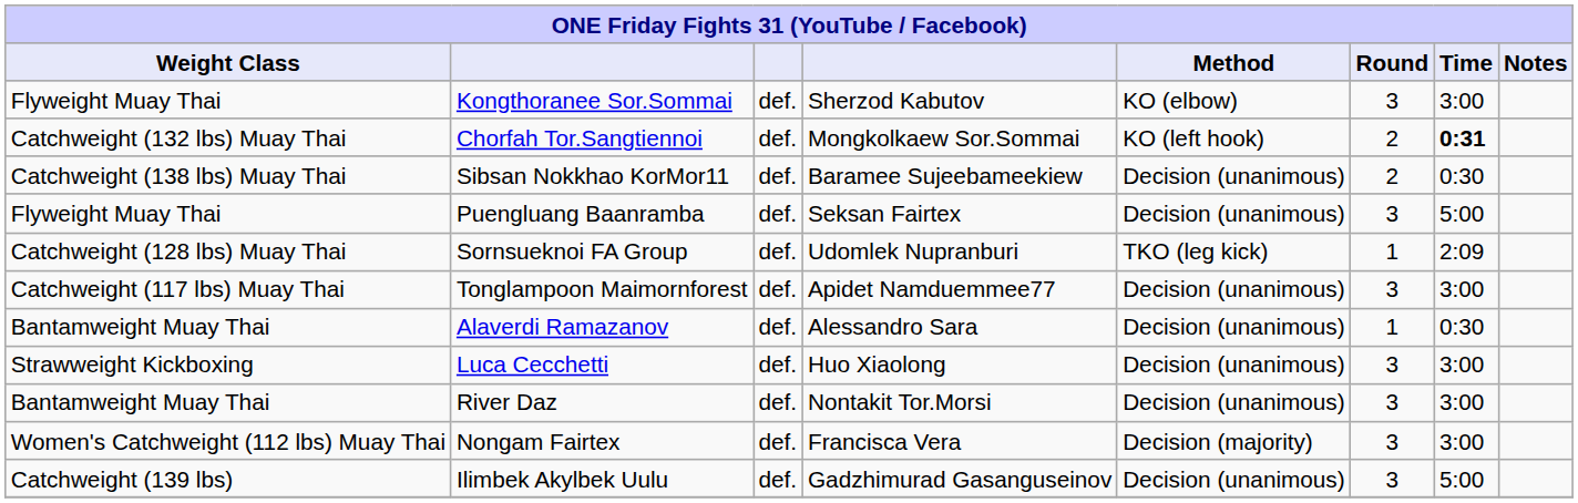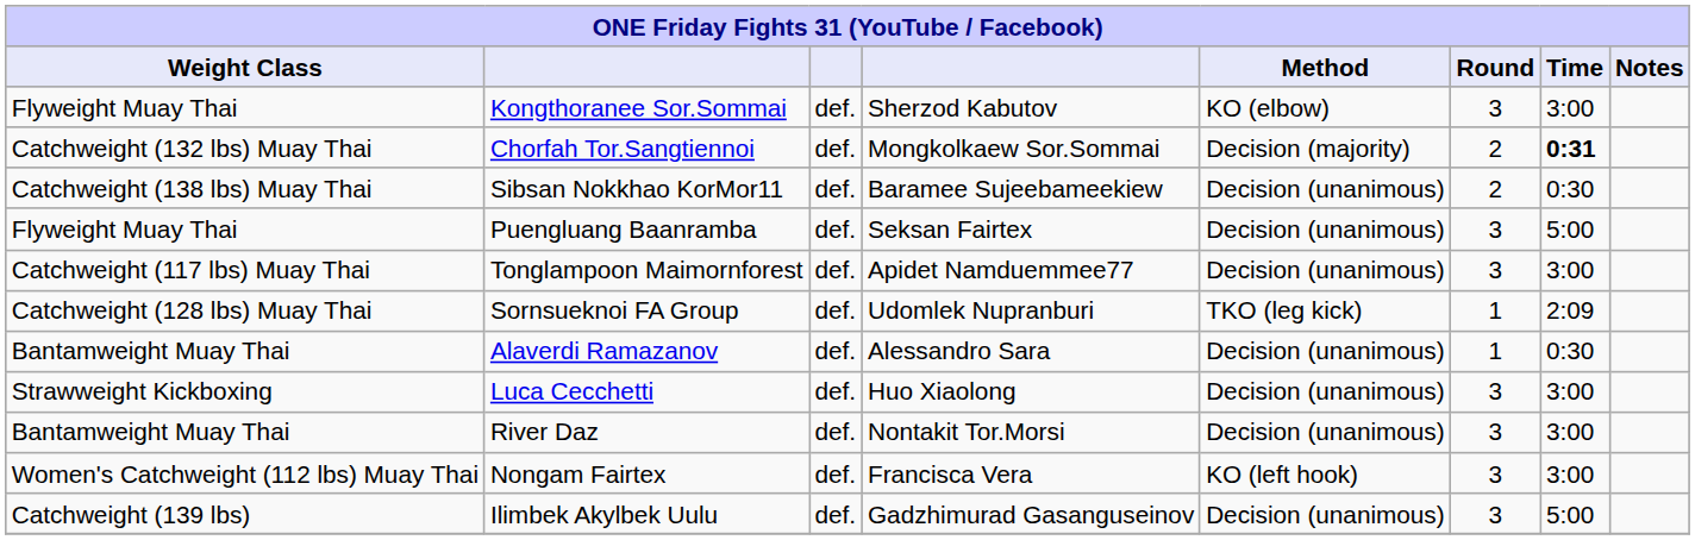Chorfah Tor.Sangtiennoi | Method: KO (left hook) -> Decision (majority)
rows swapped: Sornsueknoi FA Group <-> Tonglampoon Maimornforest
Nongam Fairtex | Method: Decision (majority) -> KO (left hook)
